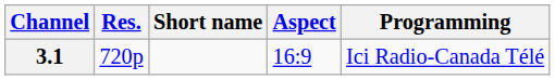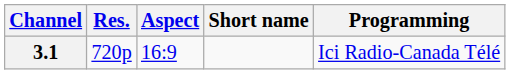columns swapped: Aspect <-> Short name
